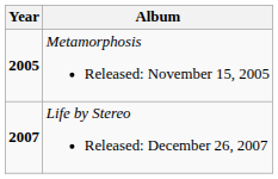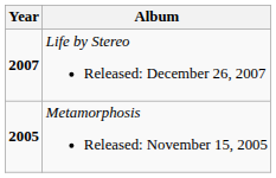rows swapped: Metamorphosis Released: November 15, 2005 <-> Life by Stereo Released: December 26, 2007
